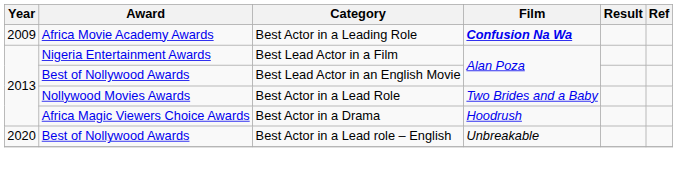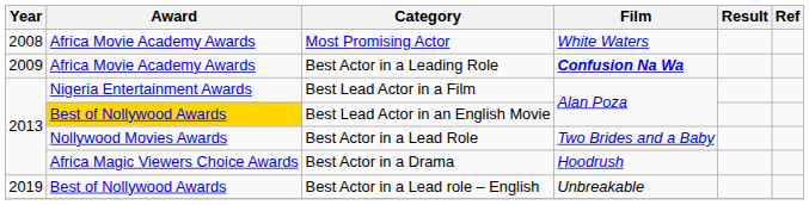+ row: 2008 | Africa Movie Academy Awards | Most Promising Actor | White Waters
Best Lead Actor in an English Movie | Award: no background -> gold background
Best Actor in a Lead role – English | Year: 2020 -> 2019
